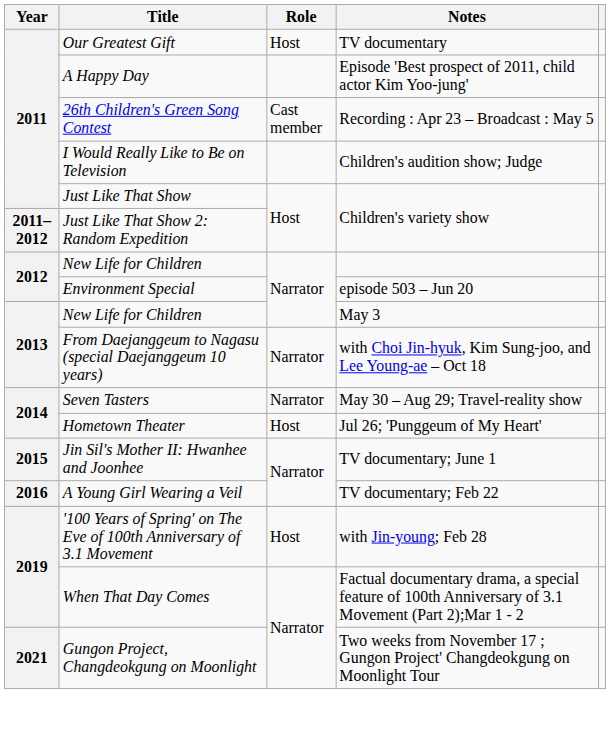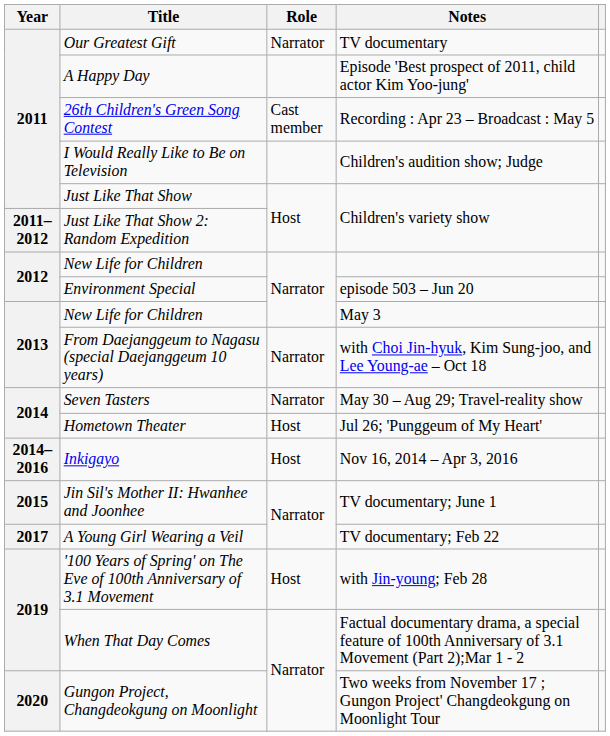Our Greatest Gift | Role: Host -> Narrator
+ row: 2014–2016 | Inkigayo | Host | Nov 16, 2014 – Apr 3, 2016
A Young Girl Wearing a Veil | Year: 2016 -> 2017
Gungon Project, Changdeokgung on Moonlight | Year: 2021 -> 2020
